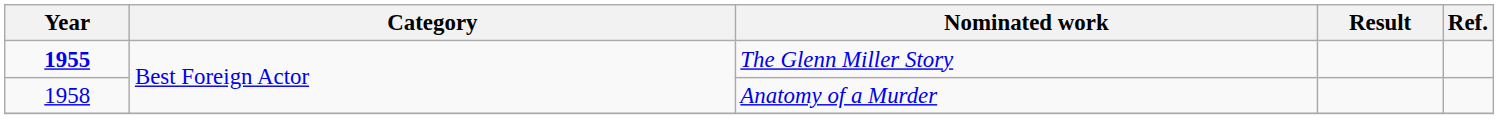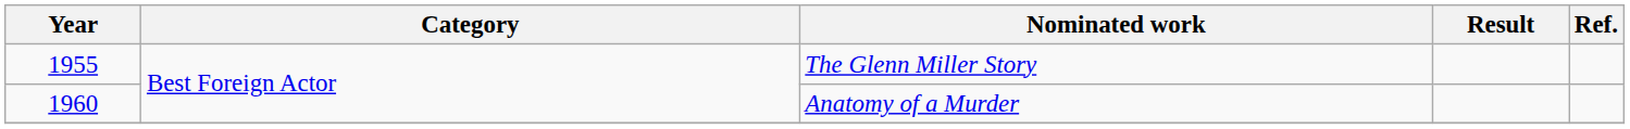The Glenn Miller Story | Year: bold -> normal
Anatomy of a Murder | Year: 1958 -> 1960
